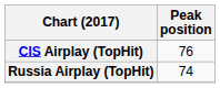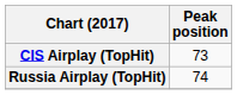CIS Airplay (TopHit) | Peak position: 76 -> 73
